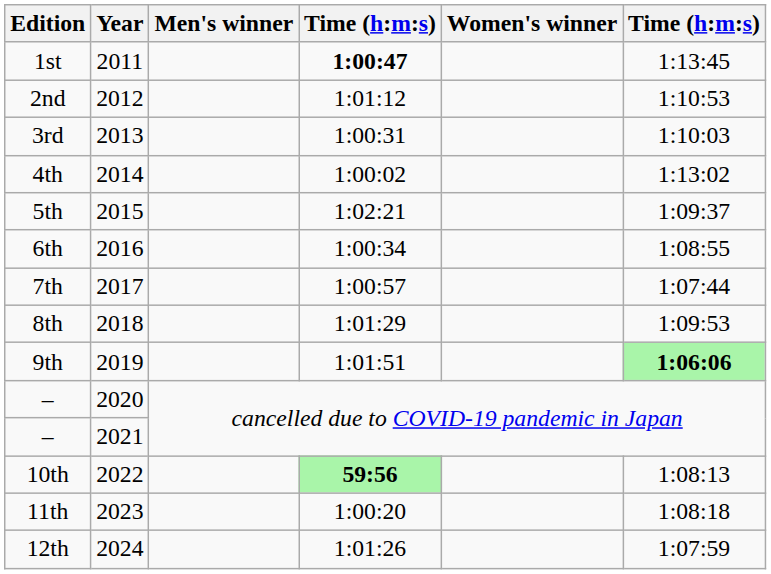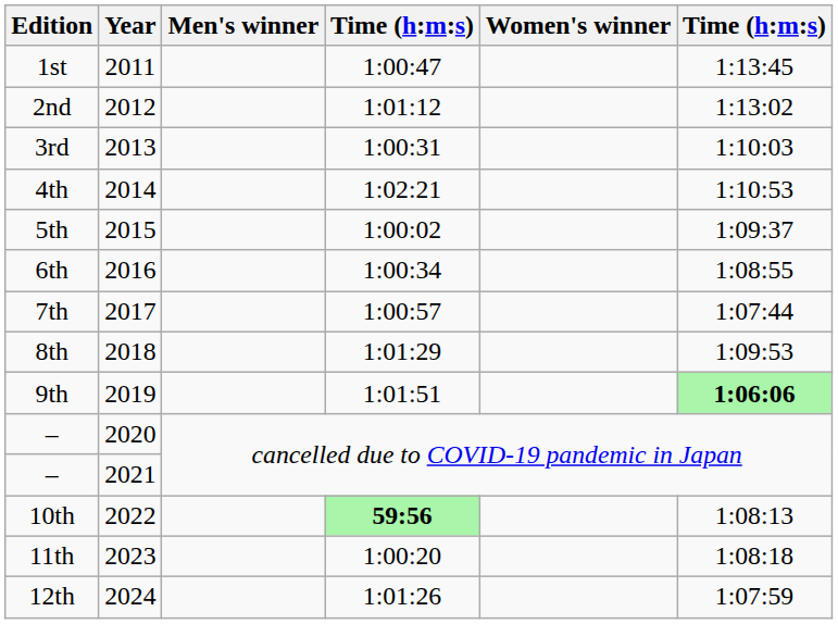1st | column 4: bold -> normal
2nd | column 6: 1:10:53 -> 1:13:02
4th | column 4: 1:00:02 -> 1:02:21
4th | column 6: 1:13:02 -> 1:10:53
5th | column 4: 1:02:21 -> 1:00:02
